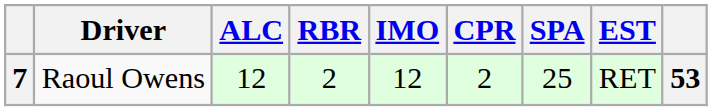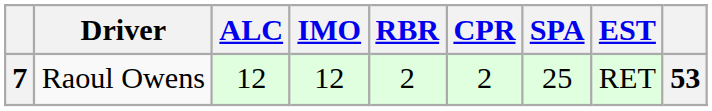columns swapped: IMO <-> RBR
